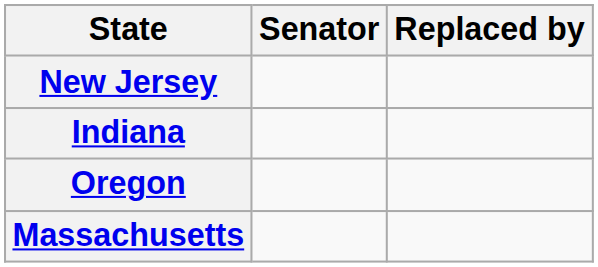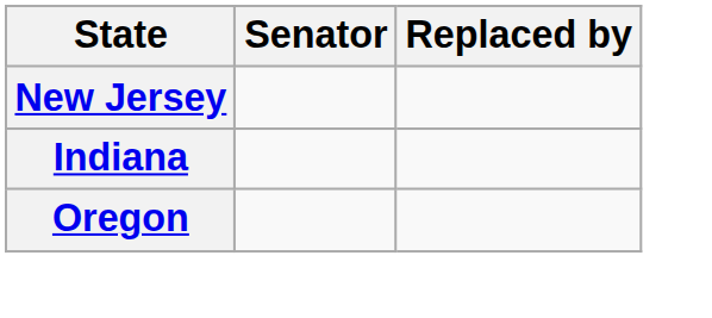- row: Massachusetts
